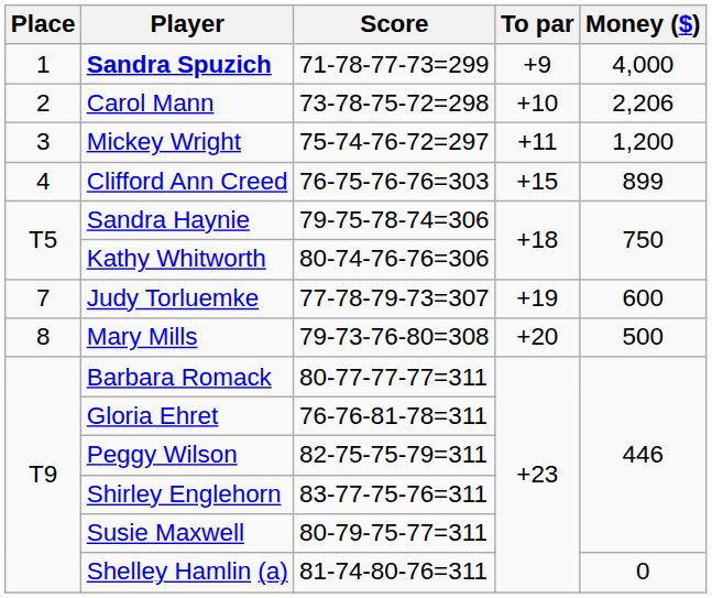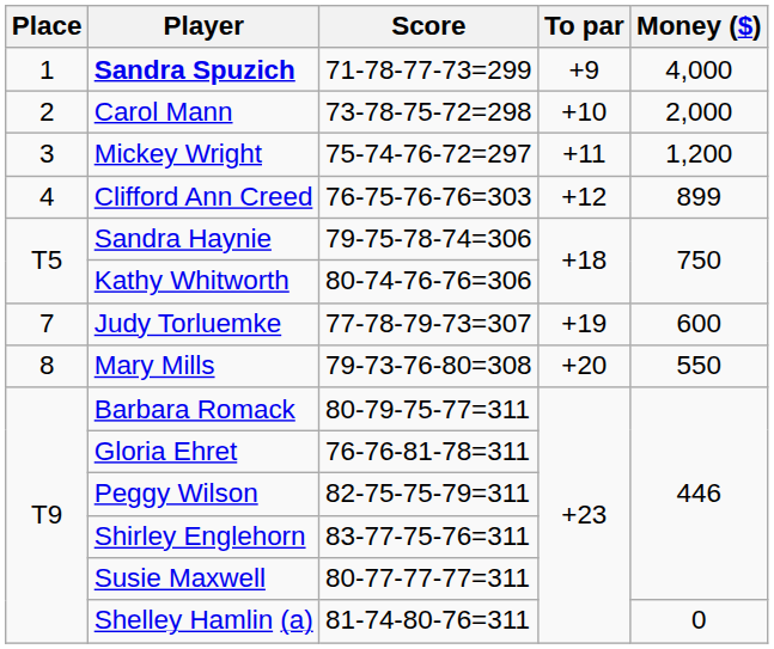Carol Mann | Money ($): 2,206 -> 2,000
Clifford Ann Creed | To par: +15 -> +12
Mary Mills | Money ($): 500 -> 550
Barbara Romack | Score: 80-77-77-77=311 -> 80-79-75-77=311
Susie Maxwell | Score: 80-79-75-77=311 -> 80-77-77-77=311
